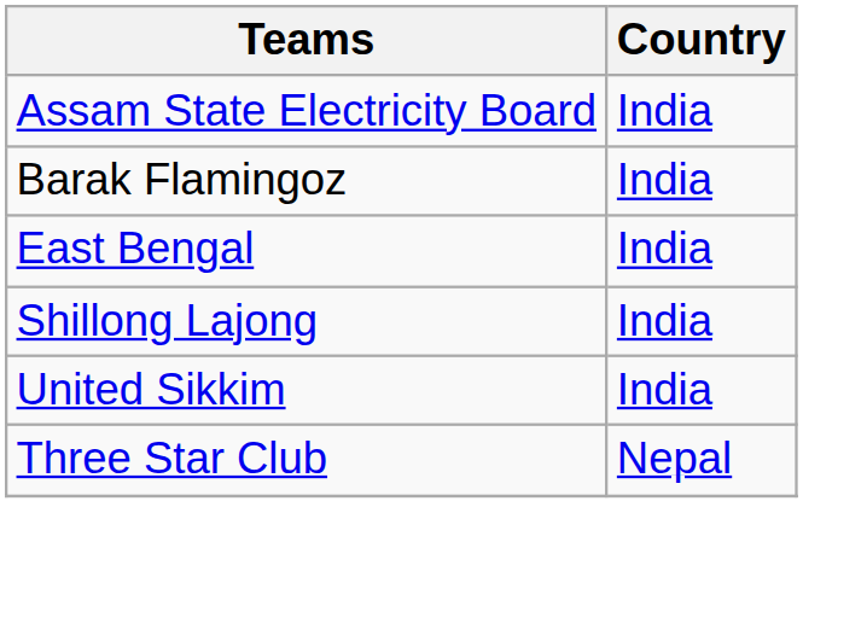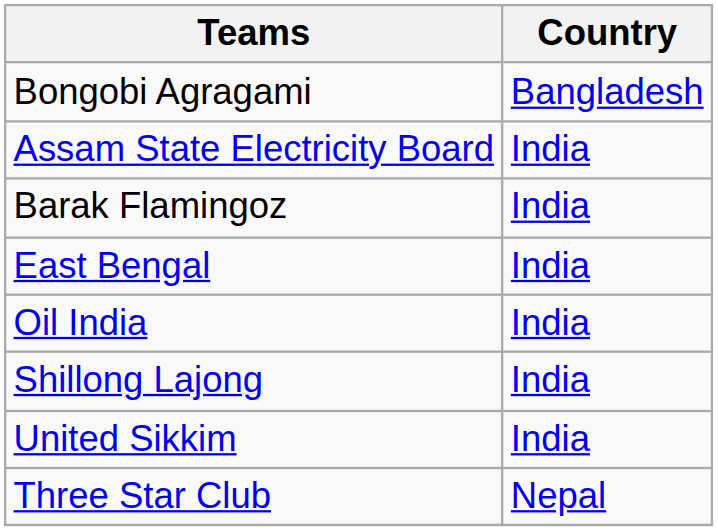+ row: Bongobi Agragami | Bangladesh
+ row: Oil India | India
